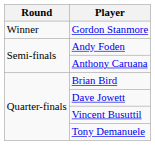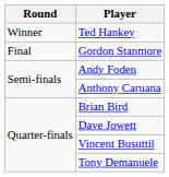+ row: Winner | Ted Hankey
Gordon Stanmore | Round: Winner -> Final
